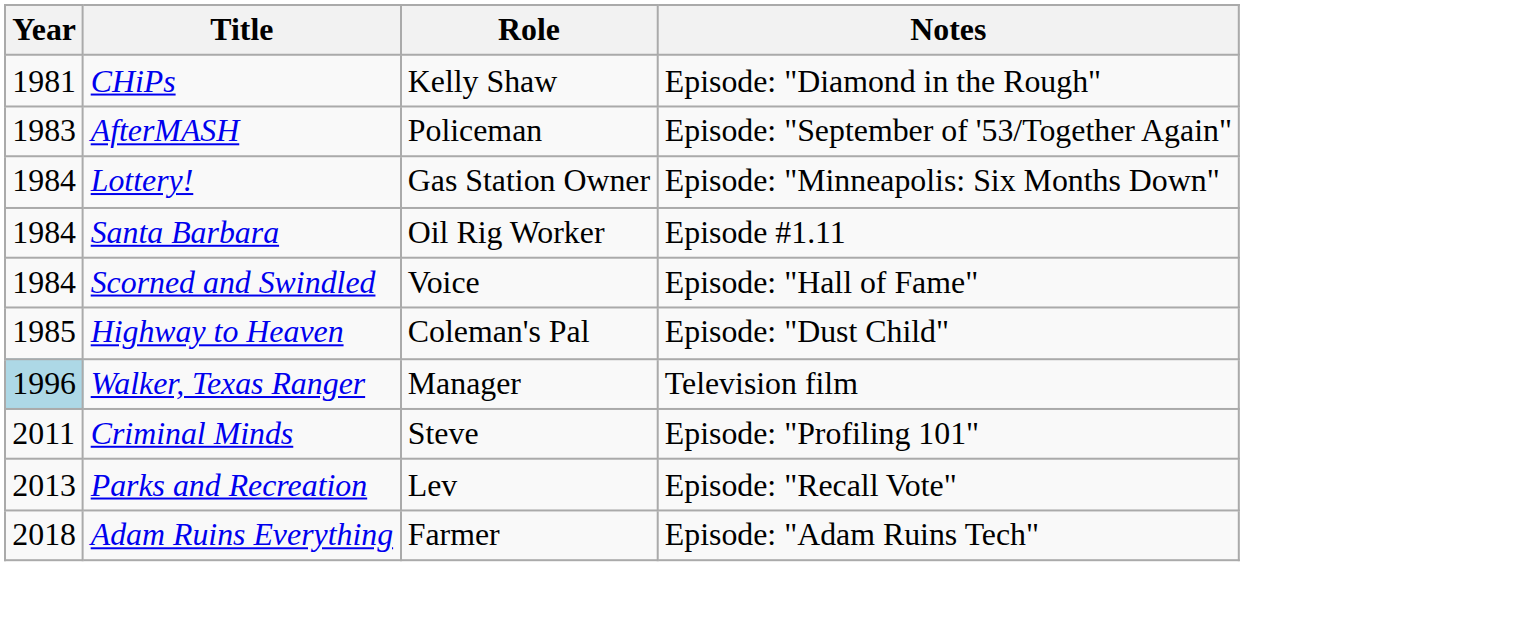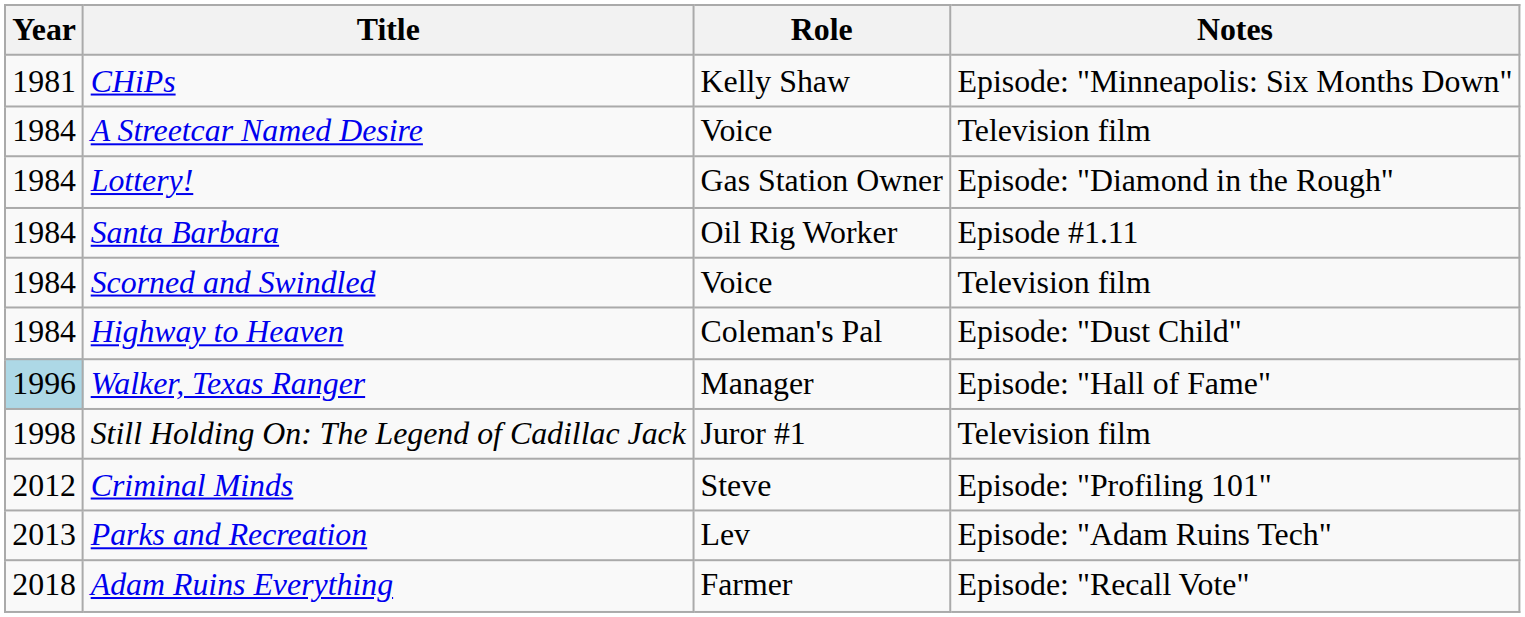CHiPs | Notes: Episode: "Diamond in the Rough" -> Episode: "Minneapolis: Six Months Down"
- row: 1983 | AfterMASH | Policeman | Episode: "September of '53/Together Again"
+ row: 1984 | A Streetcar Named Desire | Voice | Television film
Lottery! | Notes: Episode: "Minneapolis: Six Months Down" -> Episode: "Diamond in the Rough"
Scorned and Swindled | Notes: Episode: "Hall of Fame" -> Television film
Highway to Heaven | Year: 1985 -> 1984
Walker, Texas Ranger | Notes: Television film -> Episode: "Hall of Fame"
+ row: 1998 | Still Holding On: The Legend of Cadillac Jack | Juror #1 | Television film
Criminal Minds | Year: 2011 -> 2012
Parks and Recreation | Notes: Episode: "Recall Vote" -> Episode: "Adam Ruins Tech"
Adam Ruins Everything | Notes: Episode: "Adam Ruins Tech" -> Episode: "Recall Vote"
